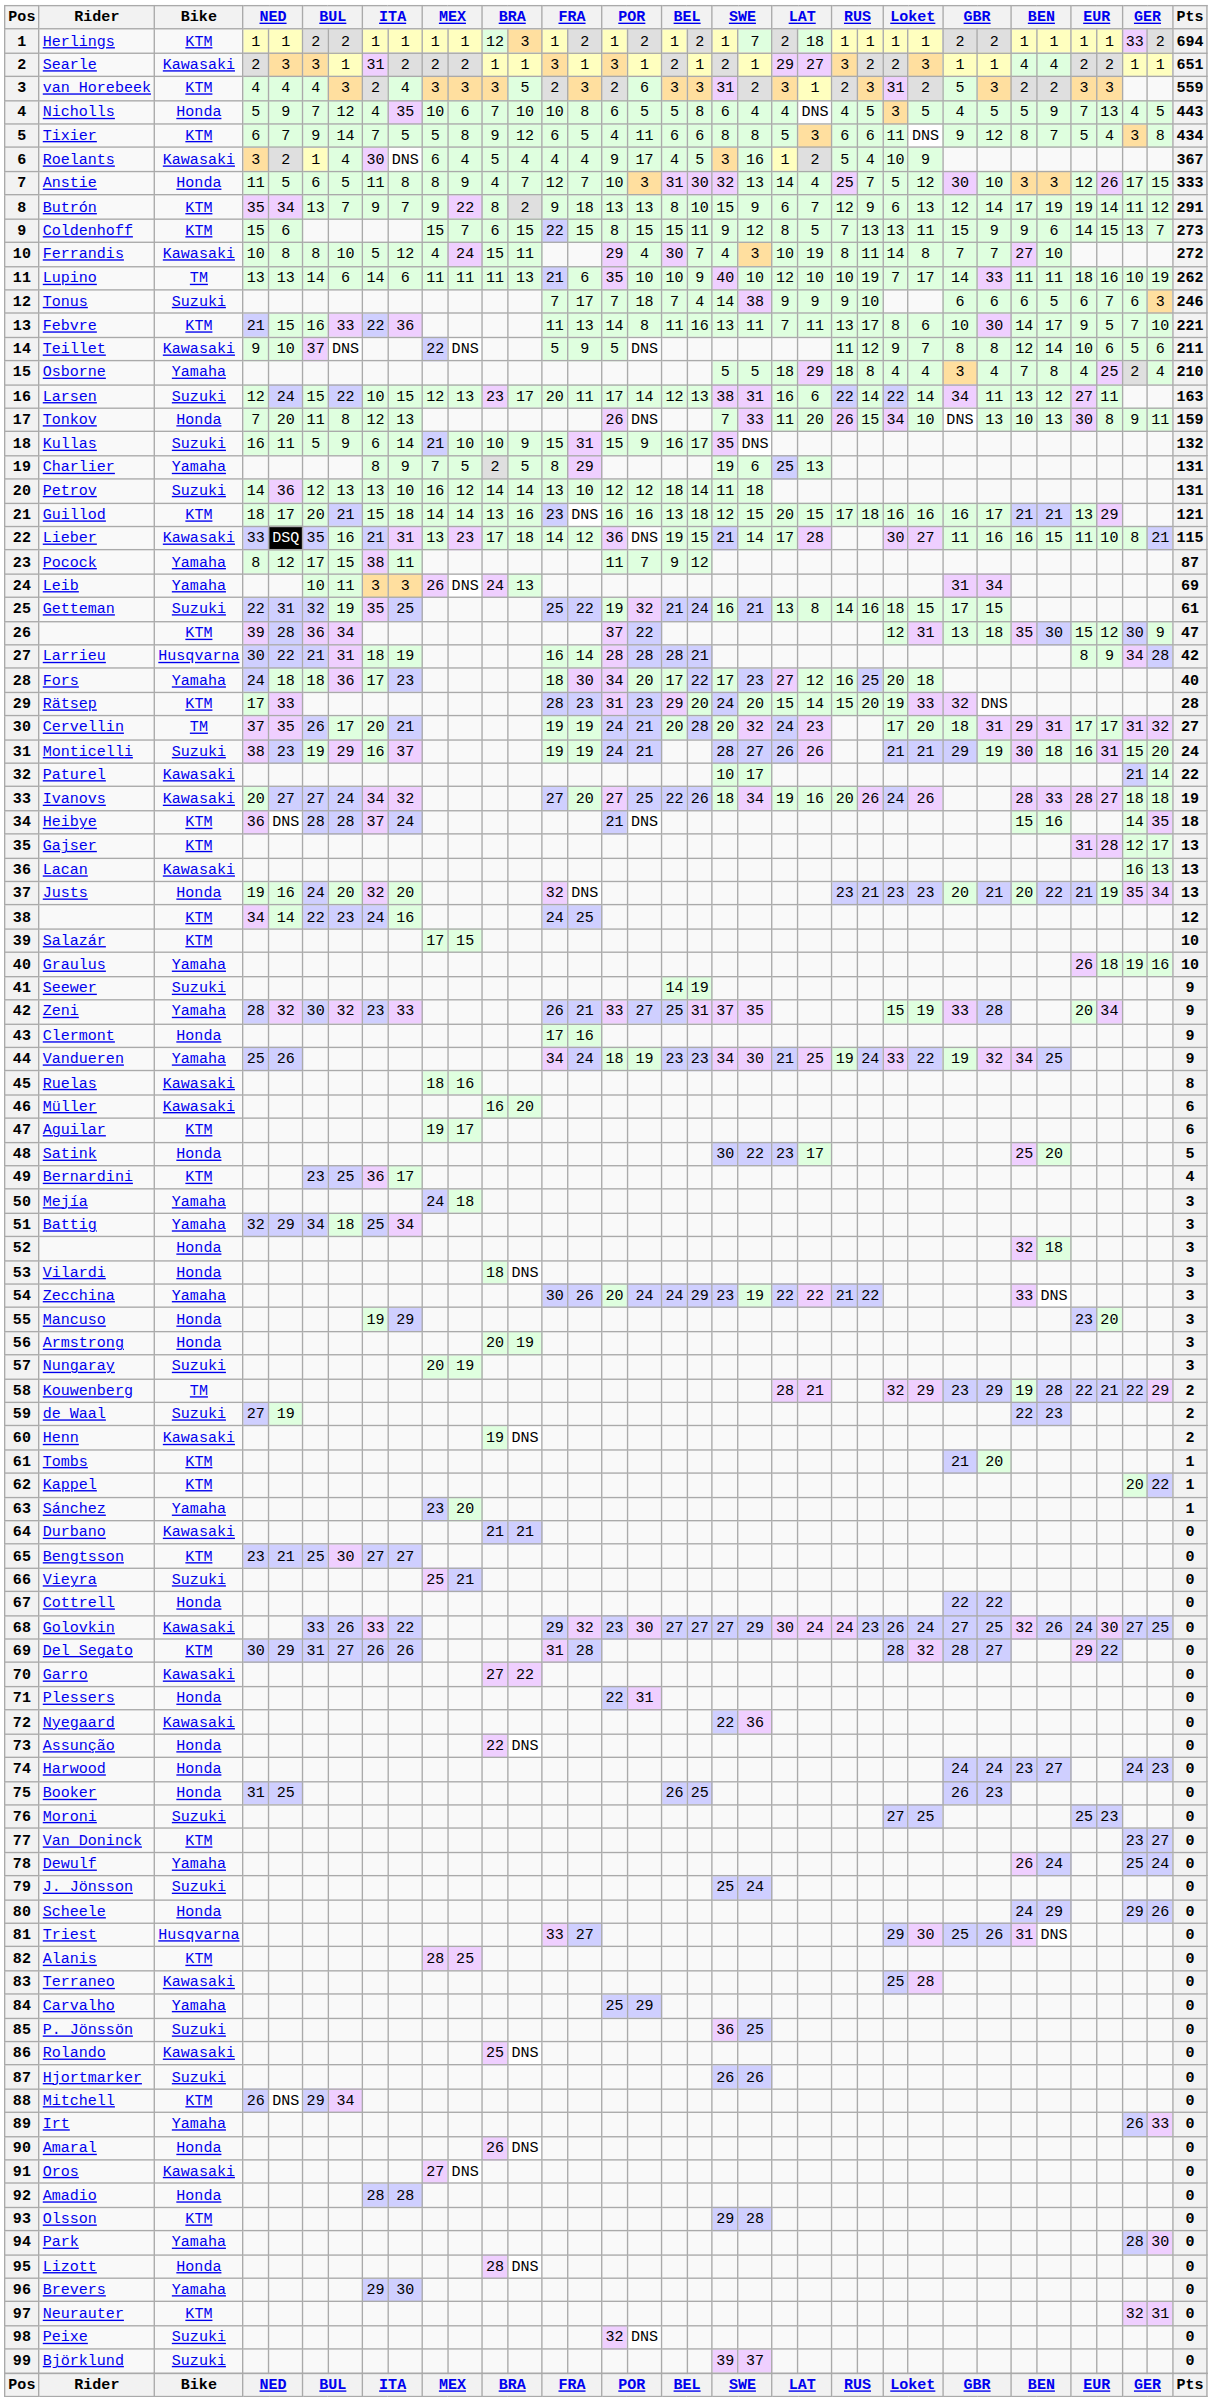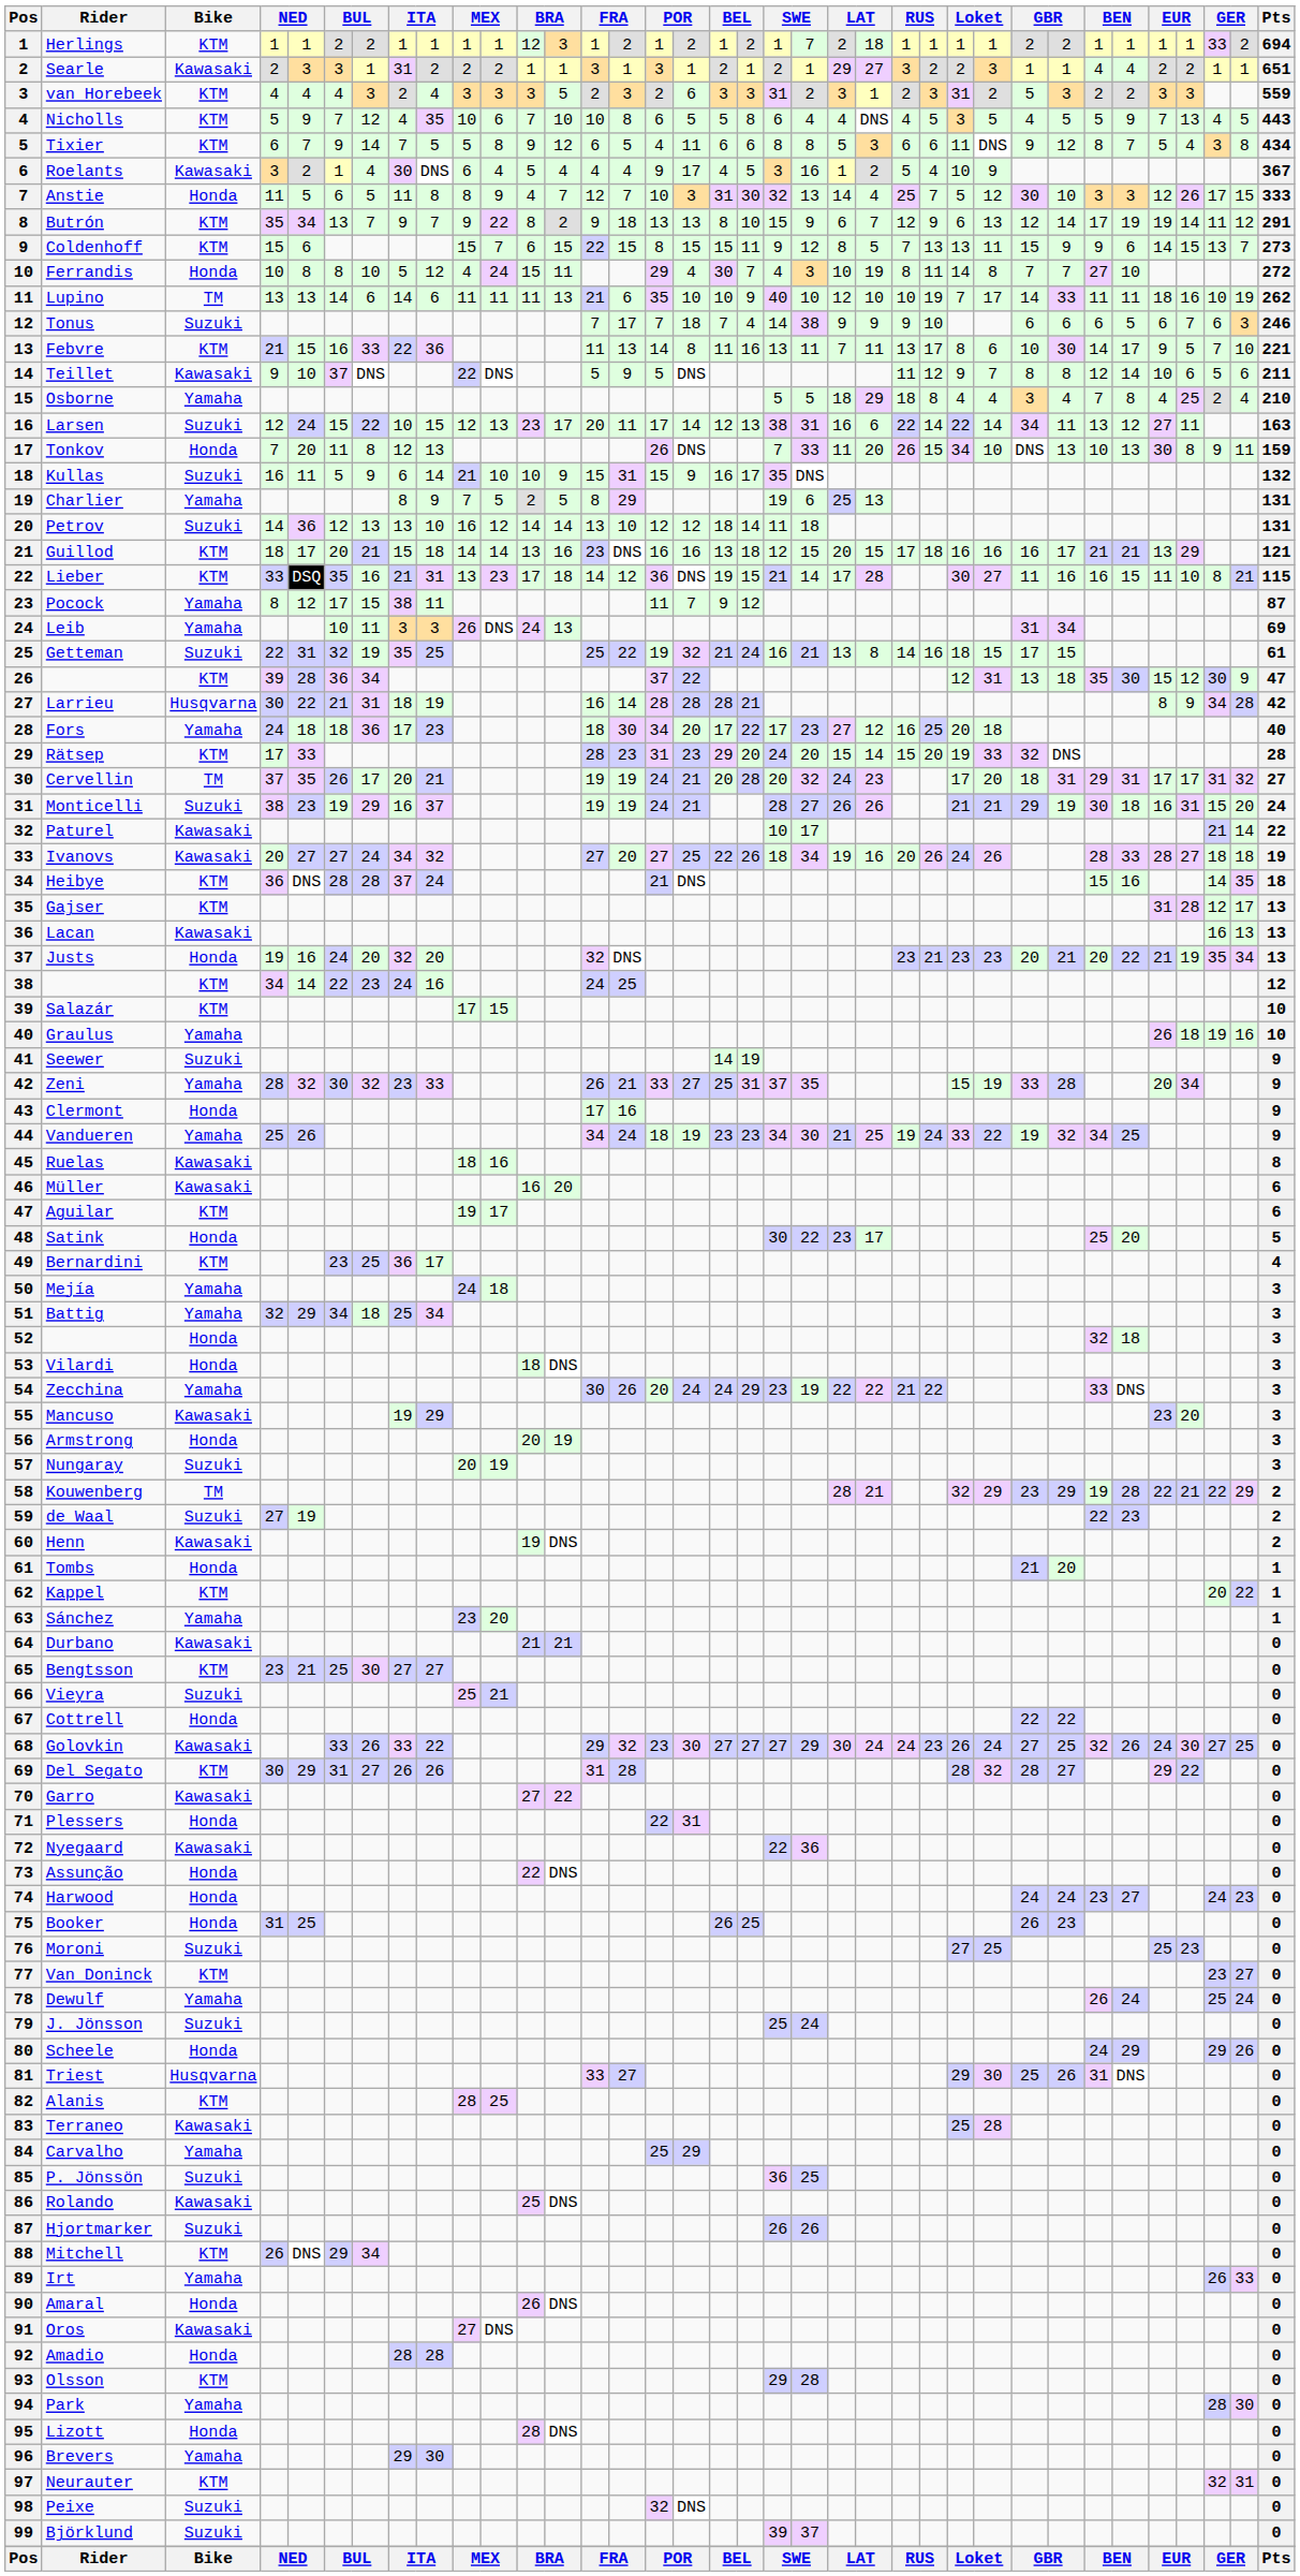Nicholls | Bike: Honda -> KTM
Ferrandis | Bike: Kawasaki -> Honda
Lieber | Bike: Kawasaki -> KTM
Mancuso | Bike: Honda -> Kawasaki
Tombs | Bike: KTM -> Honda
